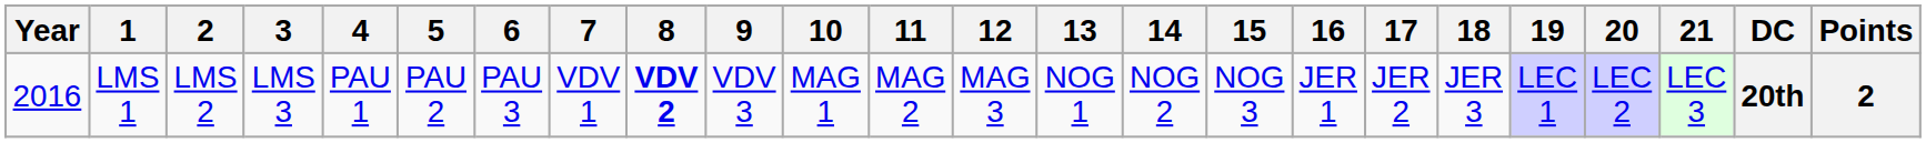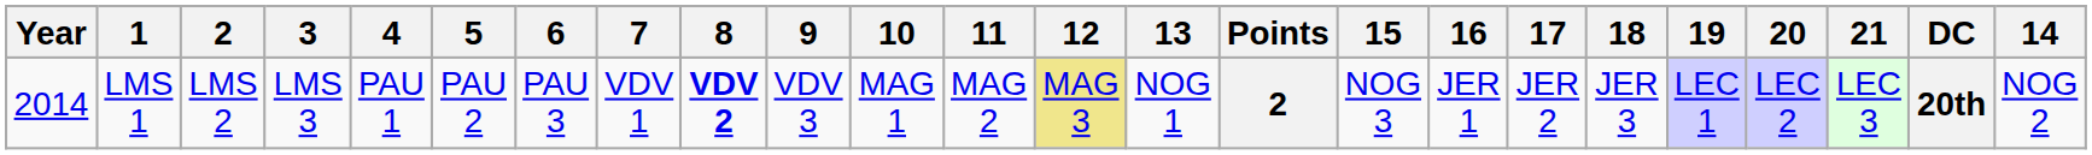columns swapped: 14 <-> Points
LMS 1 | Year: 2016 -> 2014
LMS 1 | 12: no background -> khaki background
